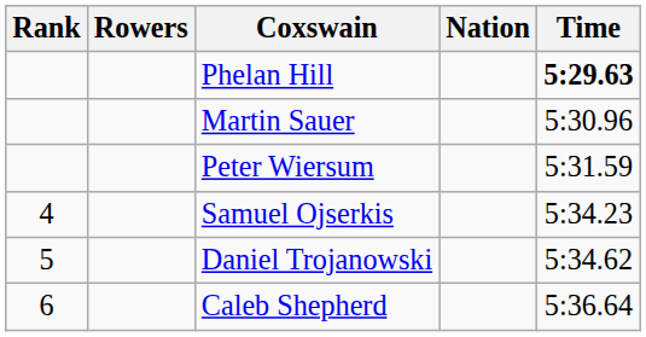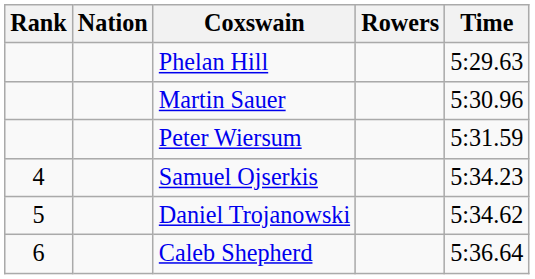columns swapped: Rowers <-> Nation
Phelan Hill | Time: bold -> normal
